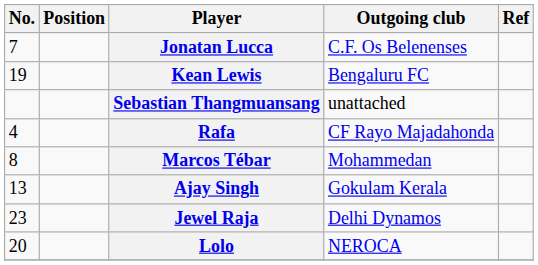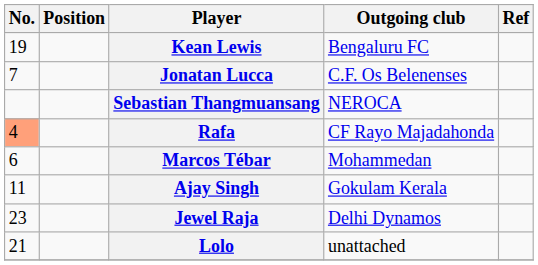rows swapped: Kean Lewis <-> Jonatan Lucca
Sebastian Thangmuansang | Outgoing club: unattached -> NEROCA
Rafa | No.: no background -> lightsalmon background
Marcos Tébar | No.: 8 -> 6
Ajay Singh | No.: 13 -> 11
Lolo | No.: 20 -> 21
Lolo | Outgoing club: NEROCA -> unattached
